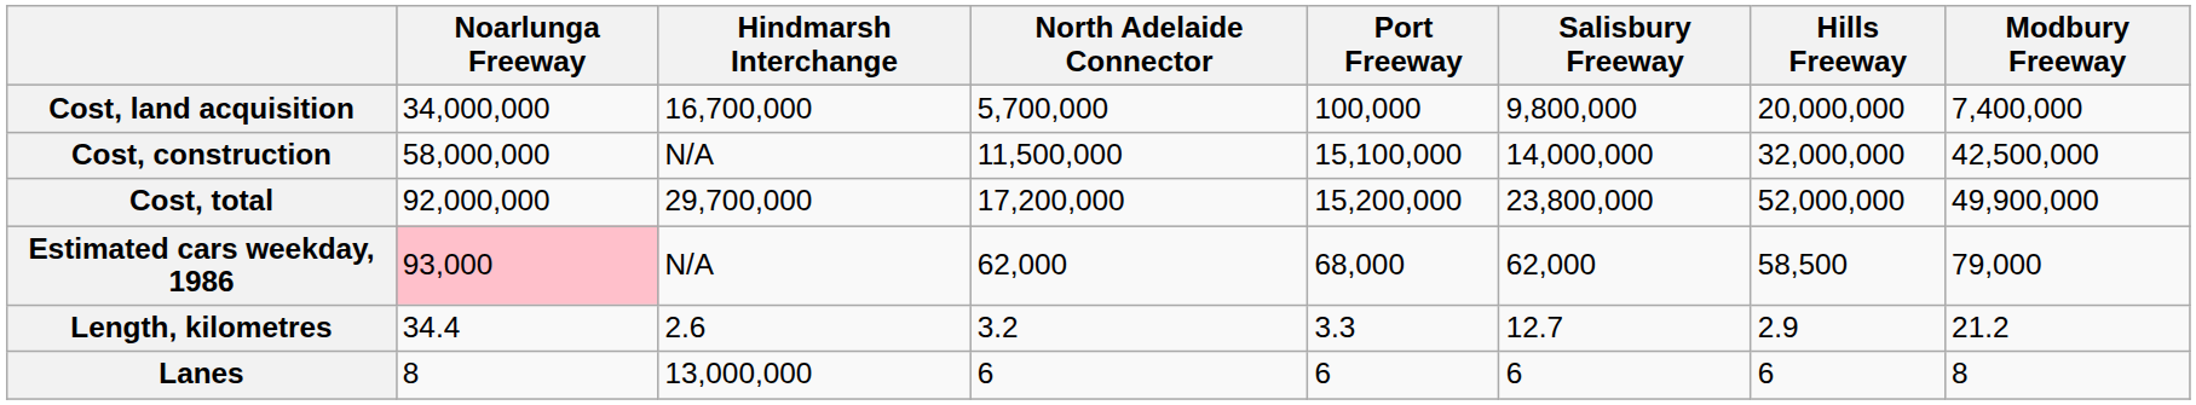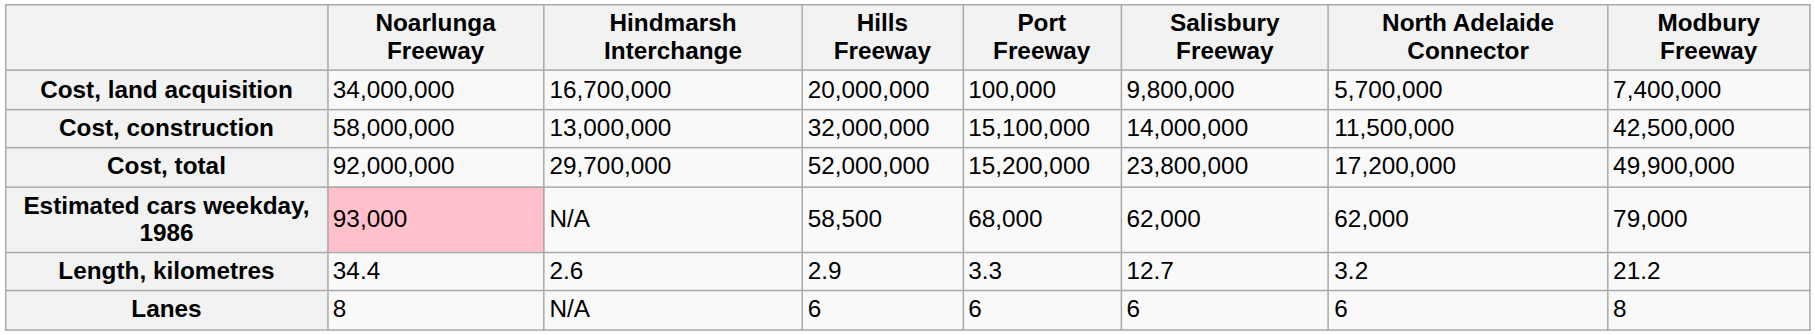columns swapped: North Adelaide Connector <-> Hills Freeway
Cost, construction | Hindmarsh Interchange: N/A -> 13,000,000
Lanes | Hindmarsh Interchange: 13,000,000 -> N/A
